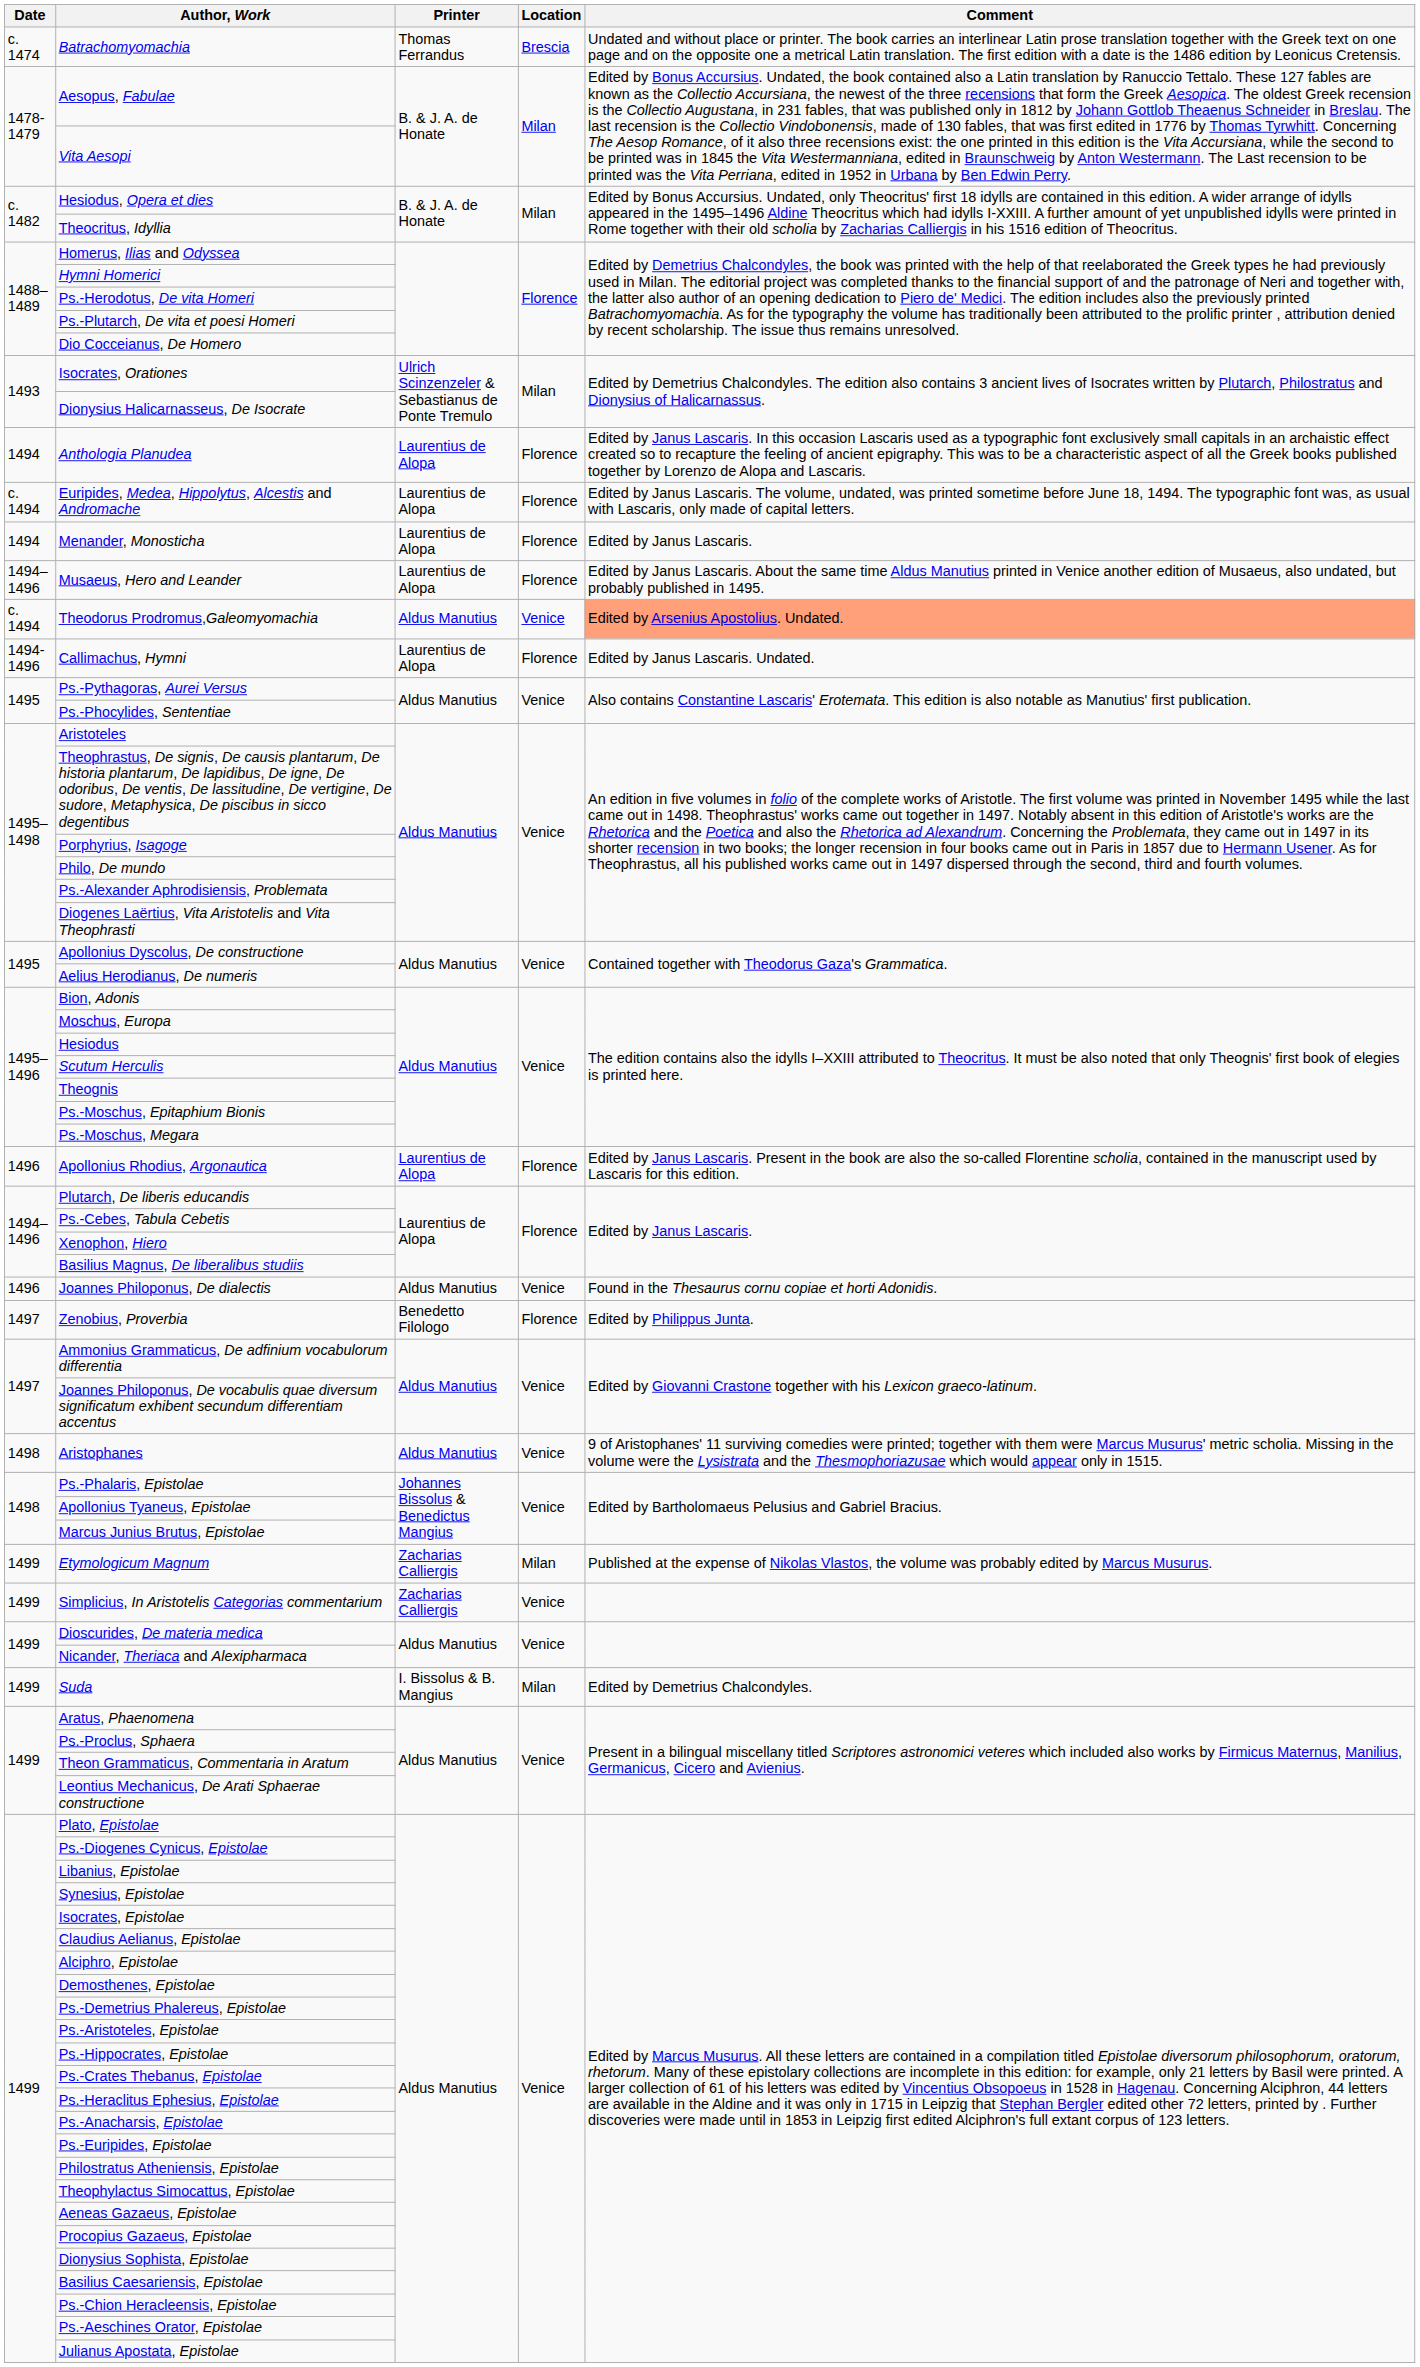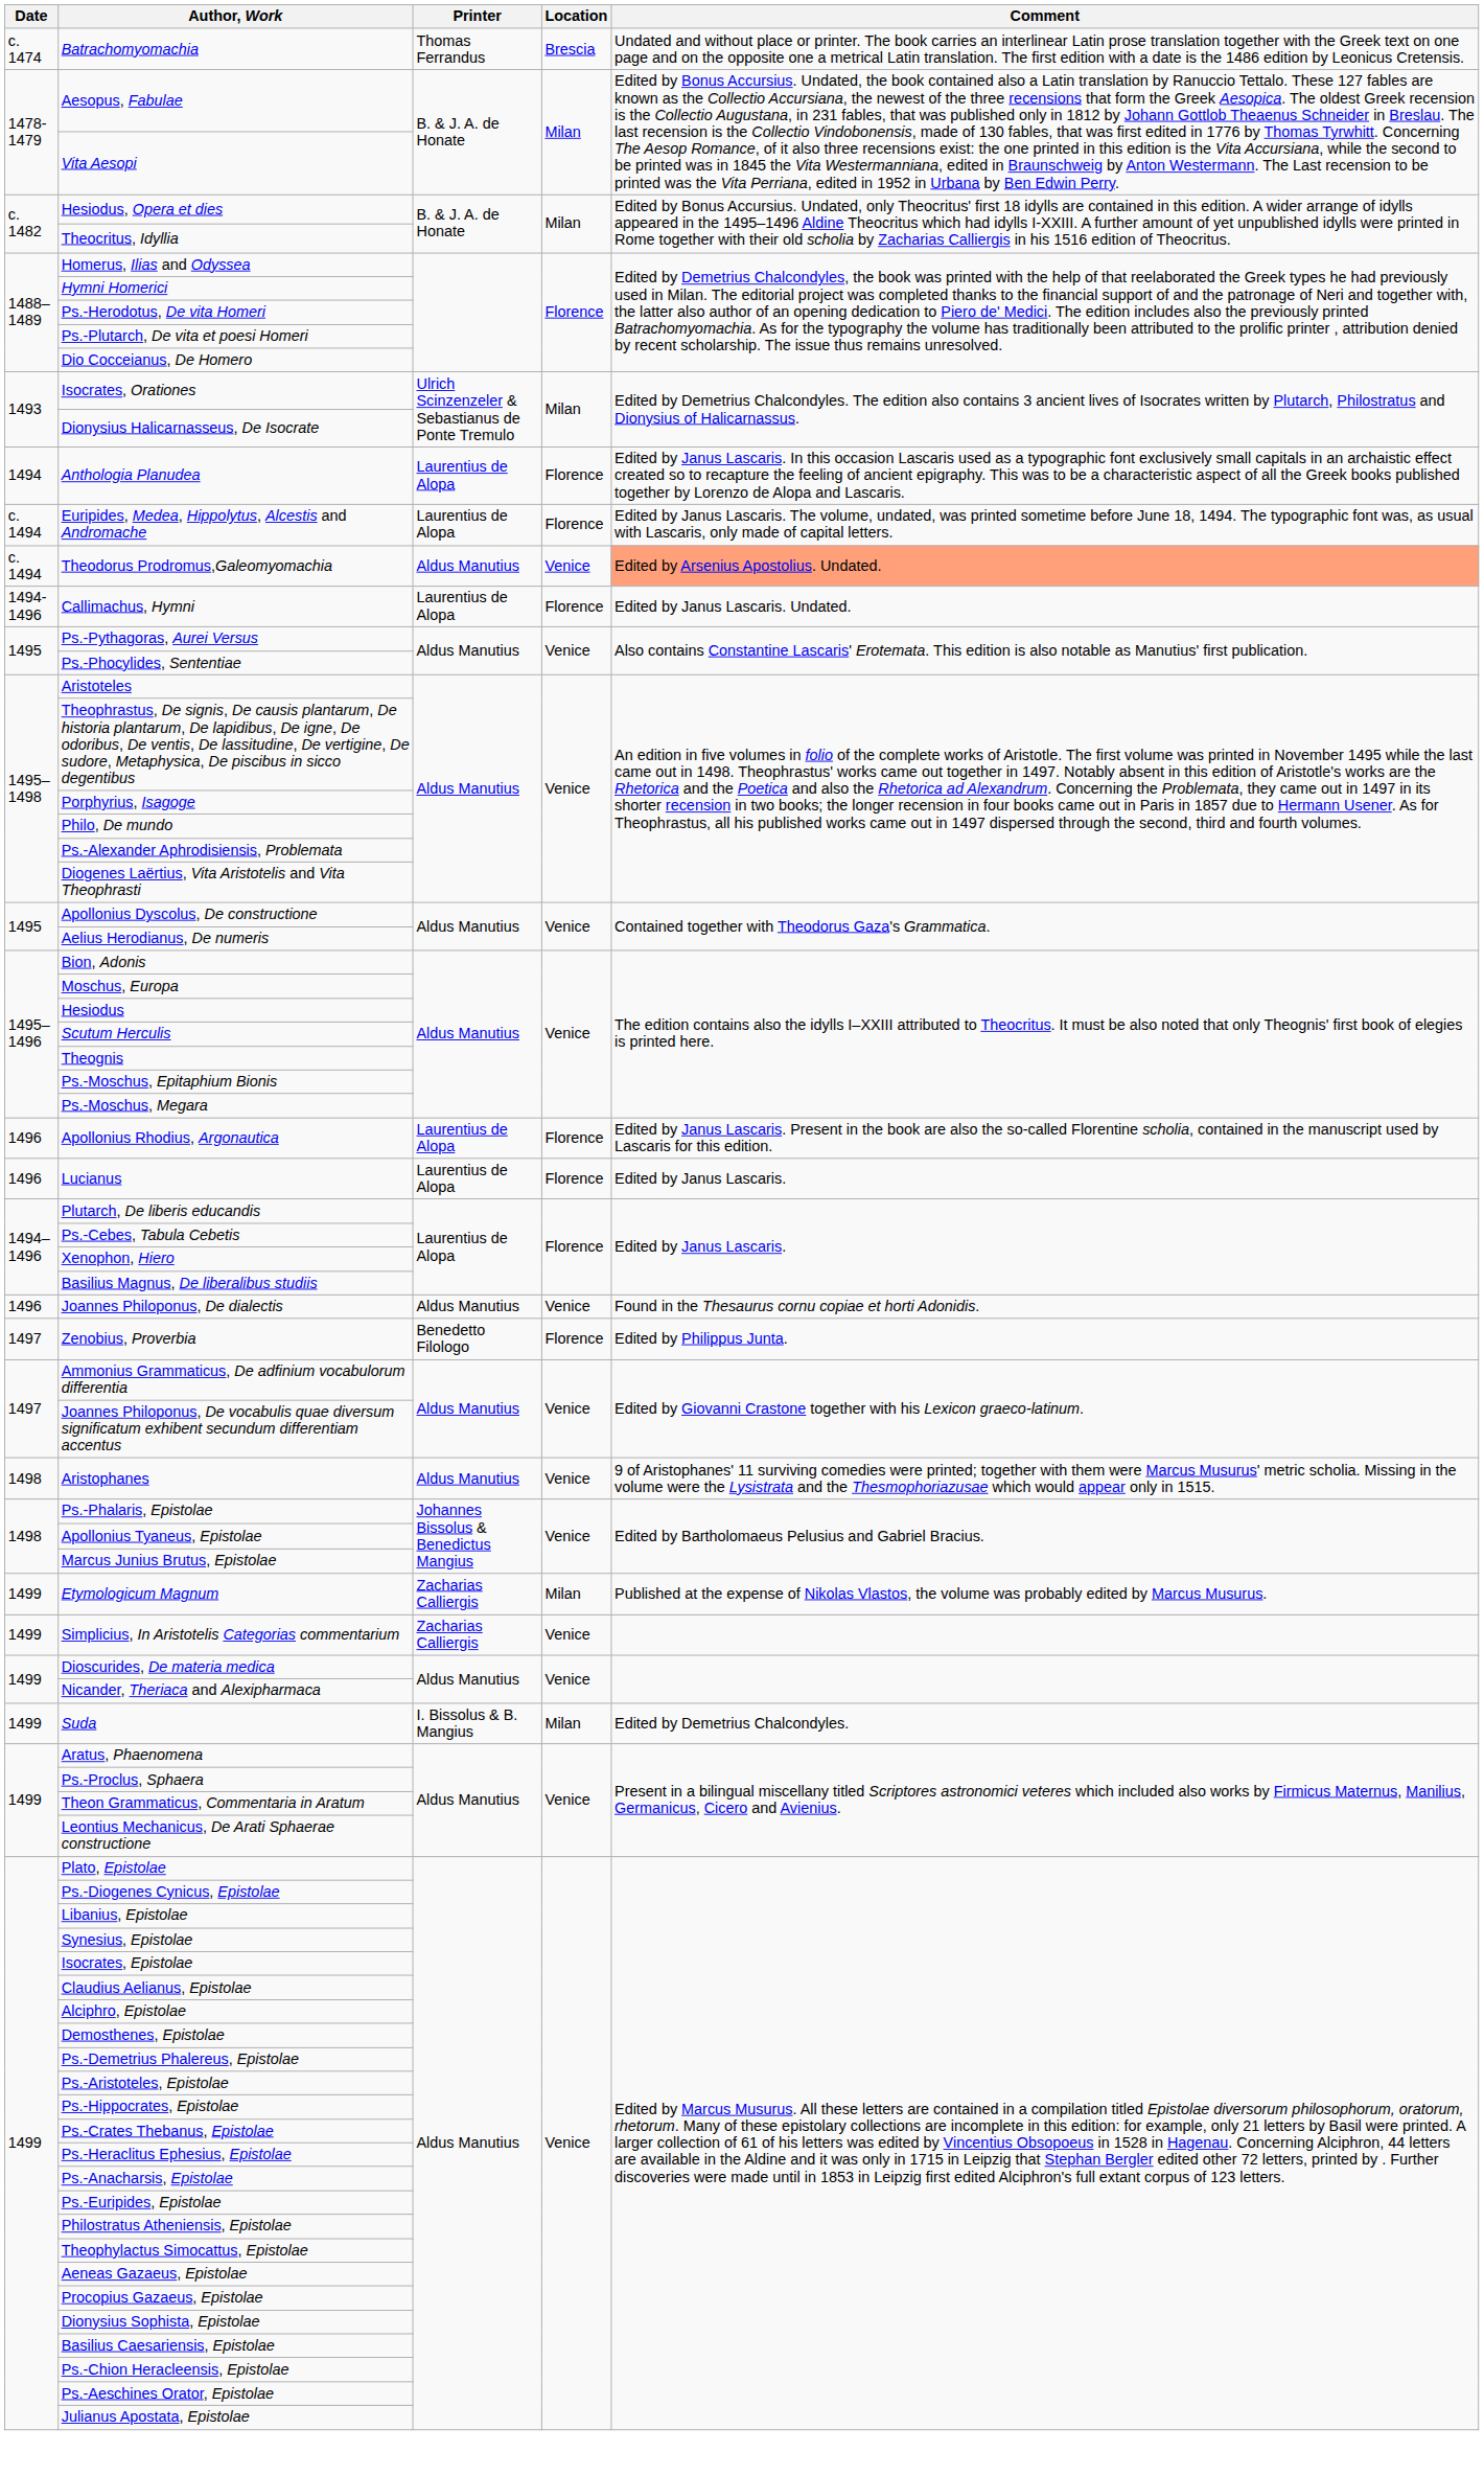- row: 1494 | Menander, Monosticha | Laurentius de Alopa | Florence | Edited by Janus Lascaris.
- row: 1494–1496 | Musaeus, Hero and Leander | Laurentius de Alopa | Florence | Edited by Janus Lascaris. About the same time Aldus Manutius printed in Venice another edition of Musaeus, also undated, but probably published in 1495.
+ row: 1496 | Lucianus | Laurentius de Alopa | Florence | Edited by Janus Lascaris.
